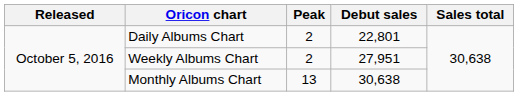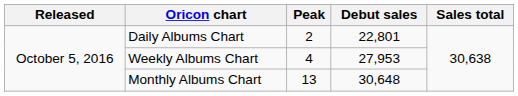Weekly Albums Chart | Peak: 2 -> 4
Weekly Albums Chart | Debut sales: 27,951 -> 27,953
Monthly Albums Chart | Debut sales: 30,638 -> 30,648
